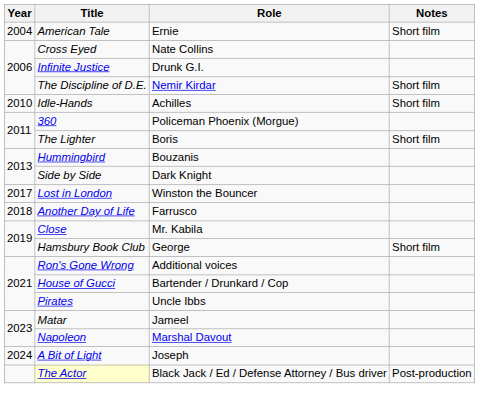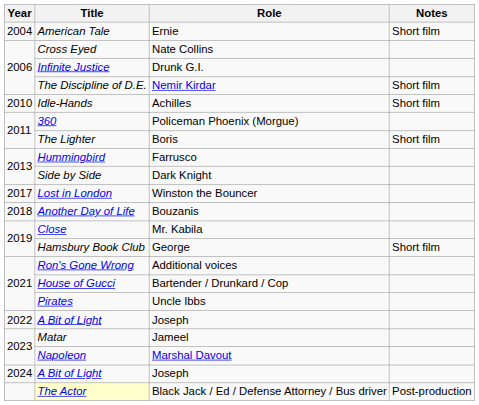Hummingbird | Role: Bouzanis -> Farrusco
Another Day of Life | Role: Farrusco -> Bouzanis
+ row: 2022 | A Bit of Light | Joseph
